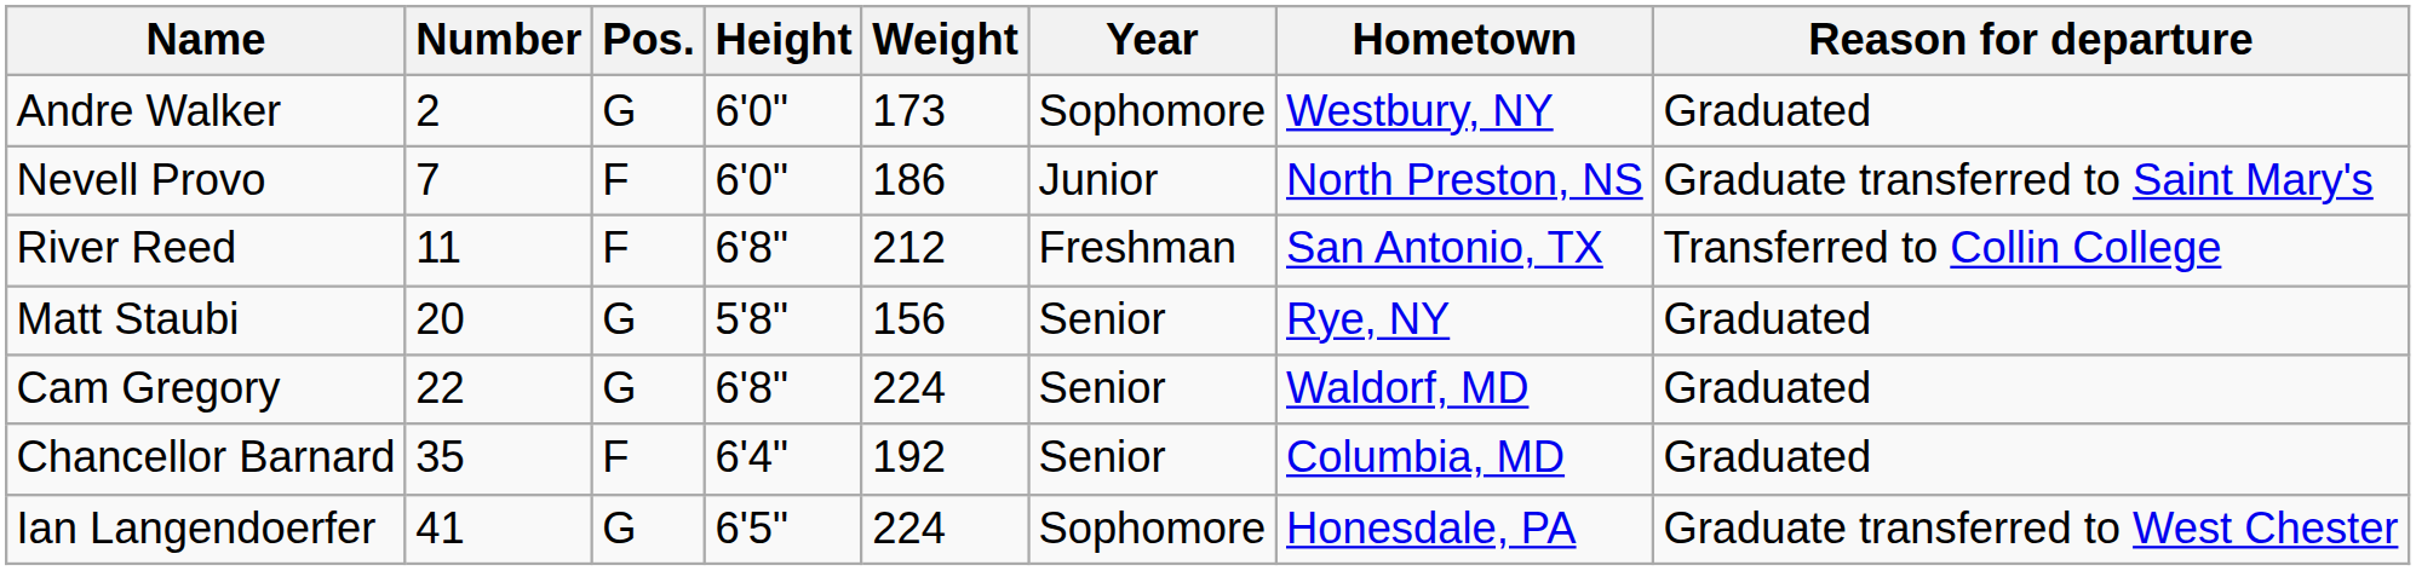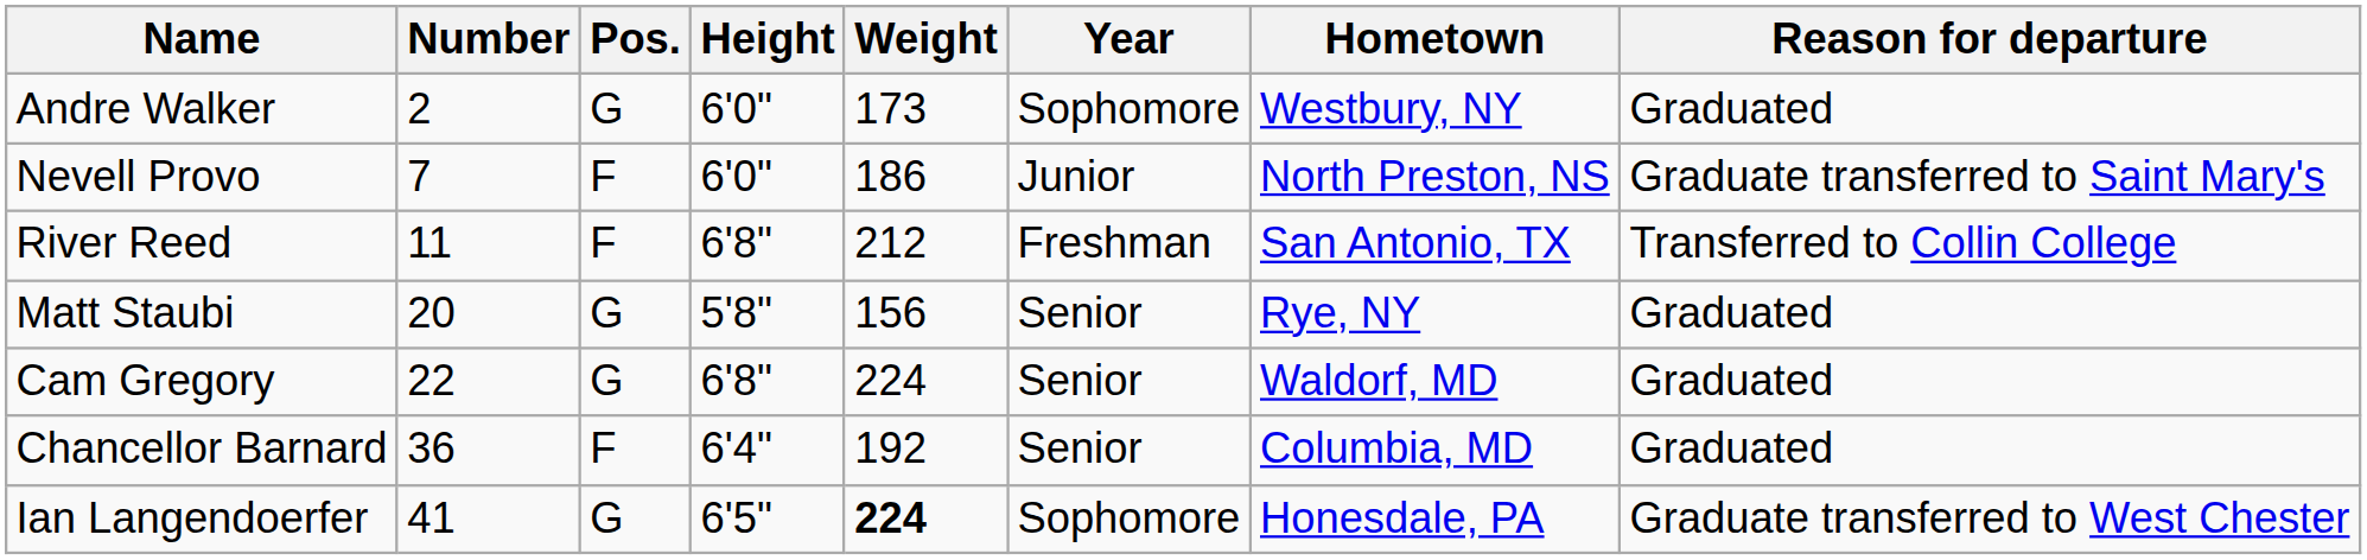Chancellor Barnard | Number: 35 -> 36
Ian Langendoerfer | Weight: normal -> bold
